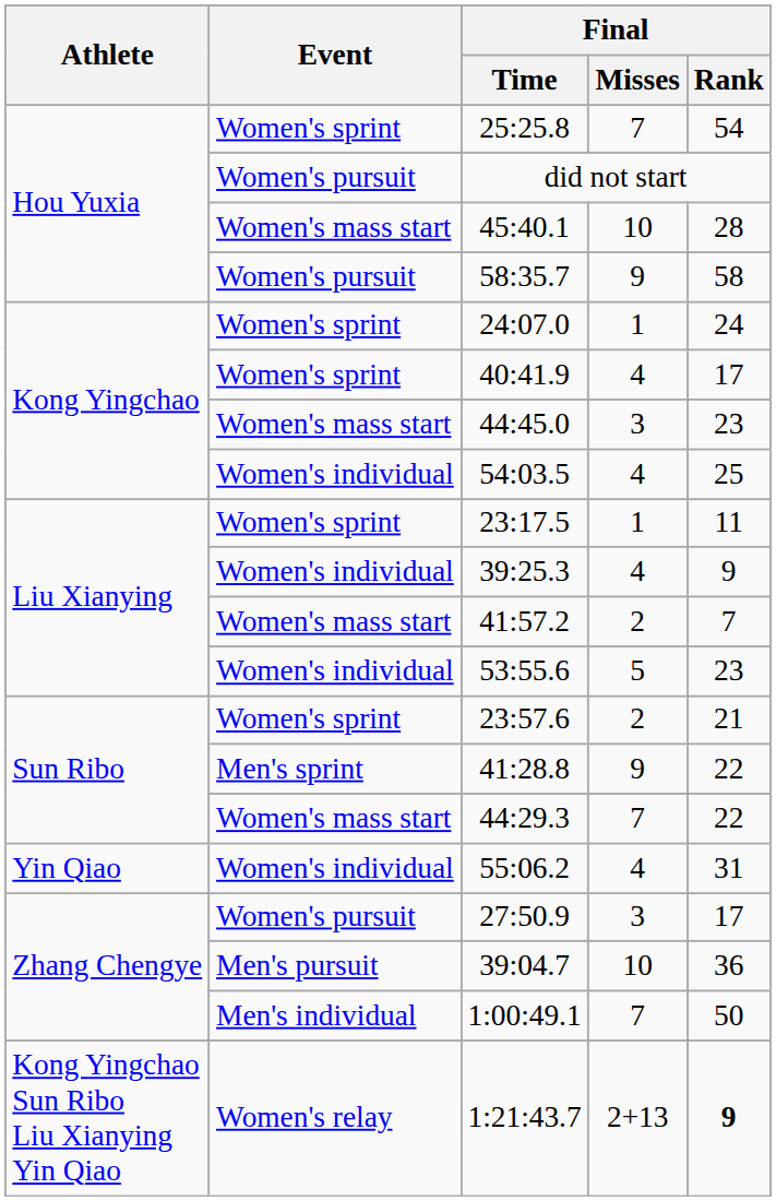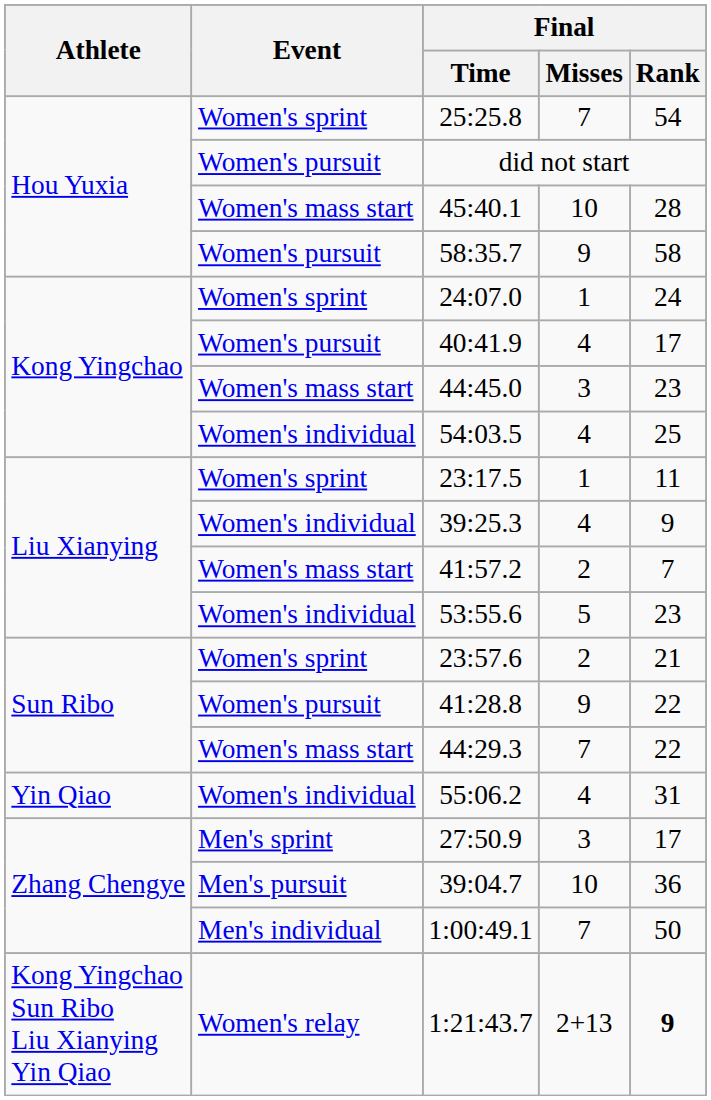40:41.9 | Event: Women's sprint -> Women's pursuit
41:28.8 | Event: Men's sprint -> Women's pursuit
27:50.9 | Event: Women's pursuit -> Men's sprint
